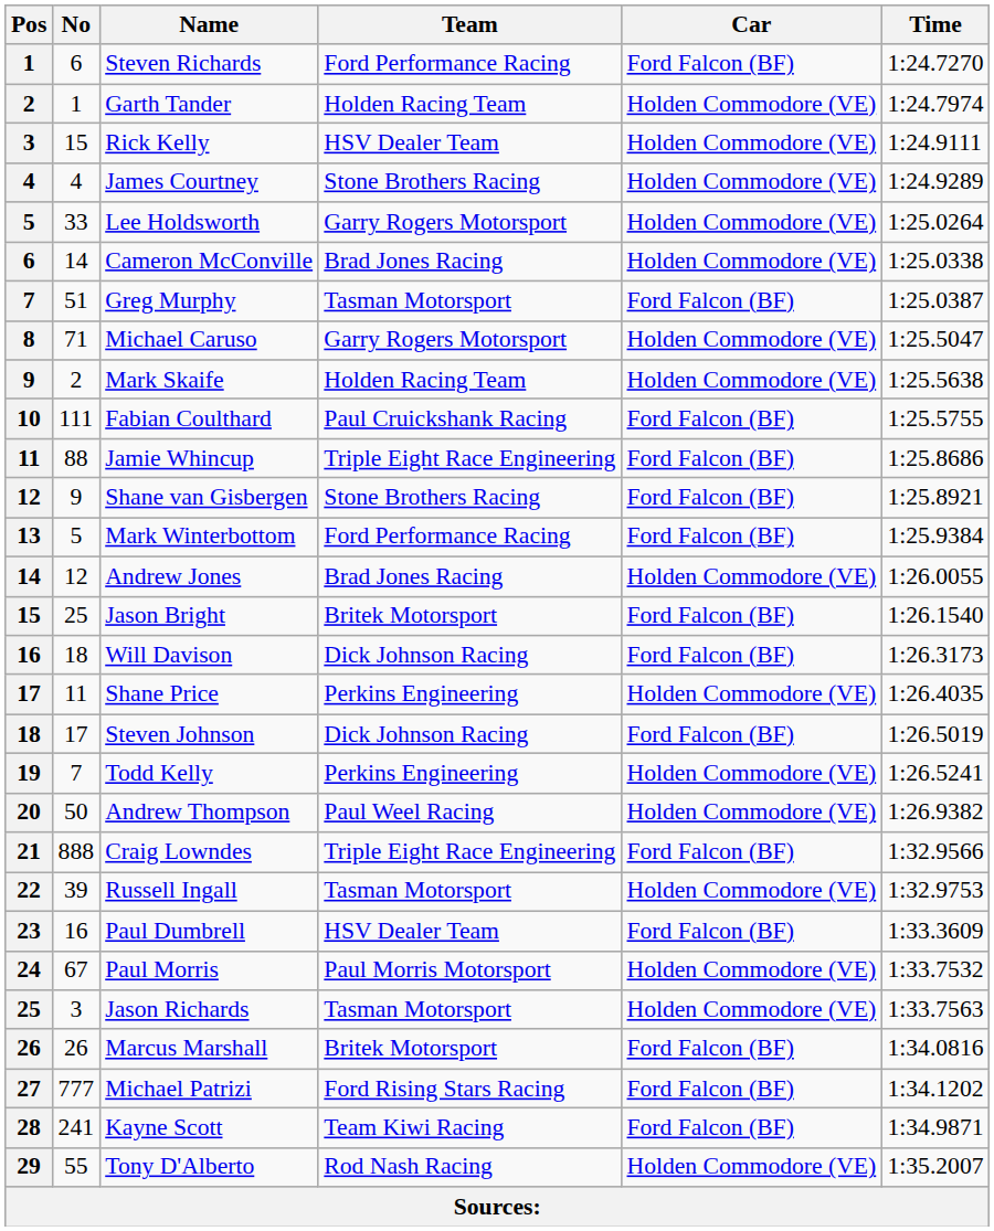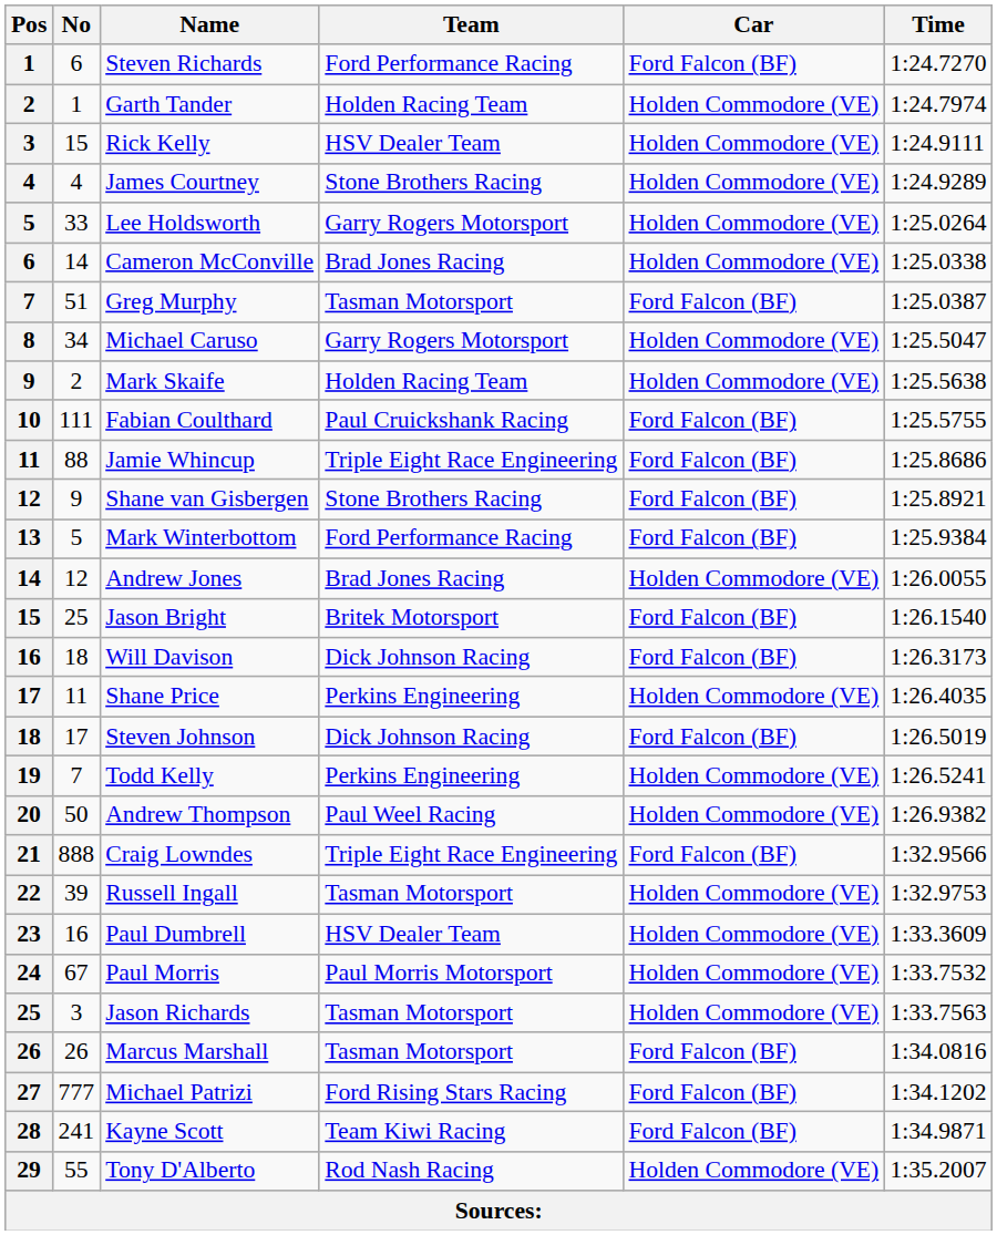Michael Caruso | No: 71 -> 34
Paul Dumbrell | Car: Ford Falcon (BF) -> Holden Commodore (VE)
Marcus Marshall | Team: Britek Motorsport -> Tasman Motorsport
